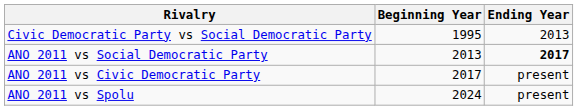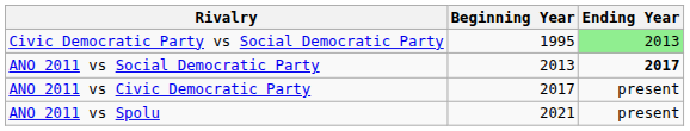Civic Democratic Party vs Social Democratic Party | Ending Year: no background -> lightgreen background
ANO 2011 vs Spolu | Beginning Year: 2024 -> 2021
